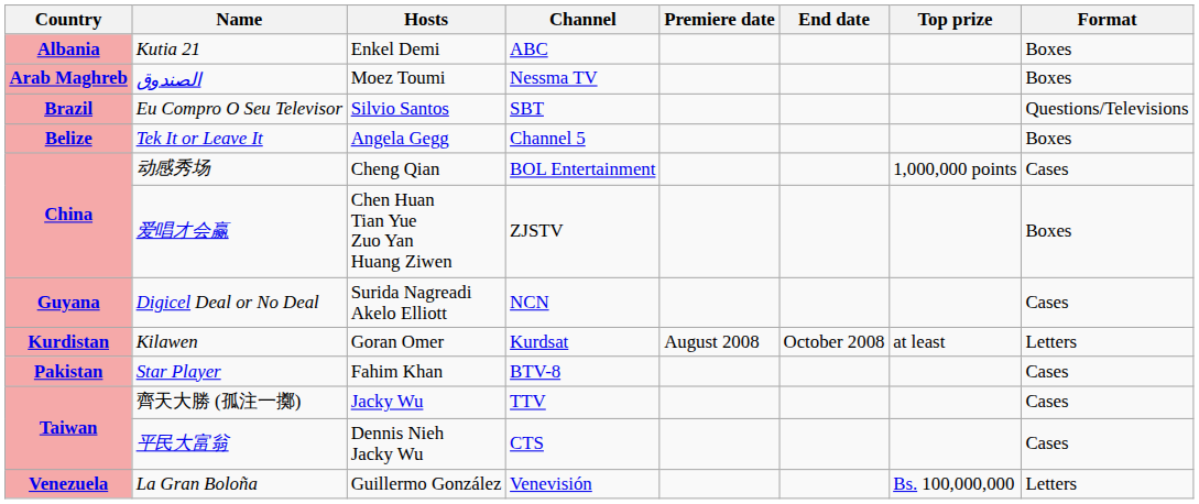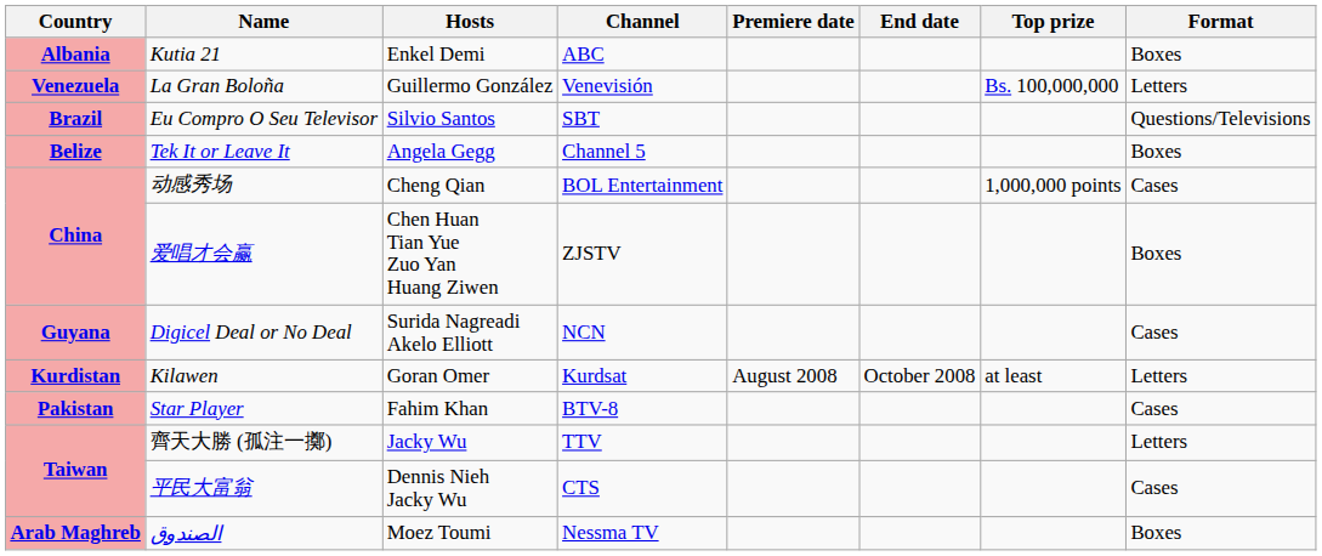rows swapped: الصندوق <-> La Gran Boloña
齊天大勝 (孤注一擲) | Format: Cases -> Letters
